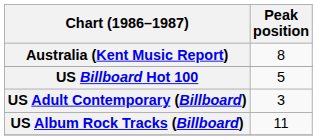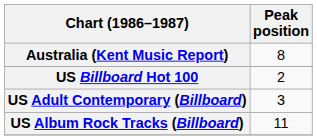US Billboard Hot 100 | Peak position: 5 -> 2
